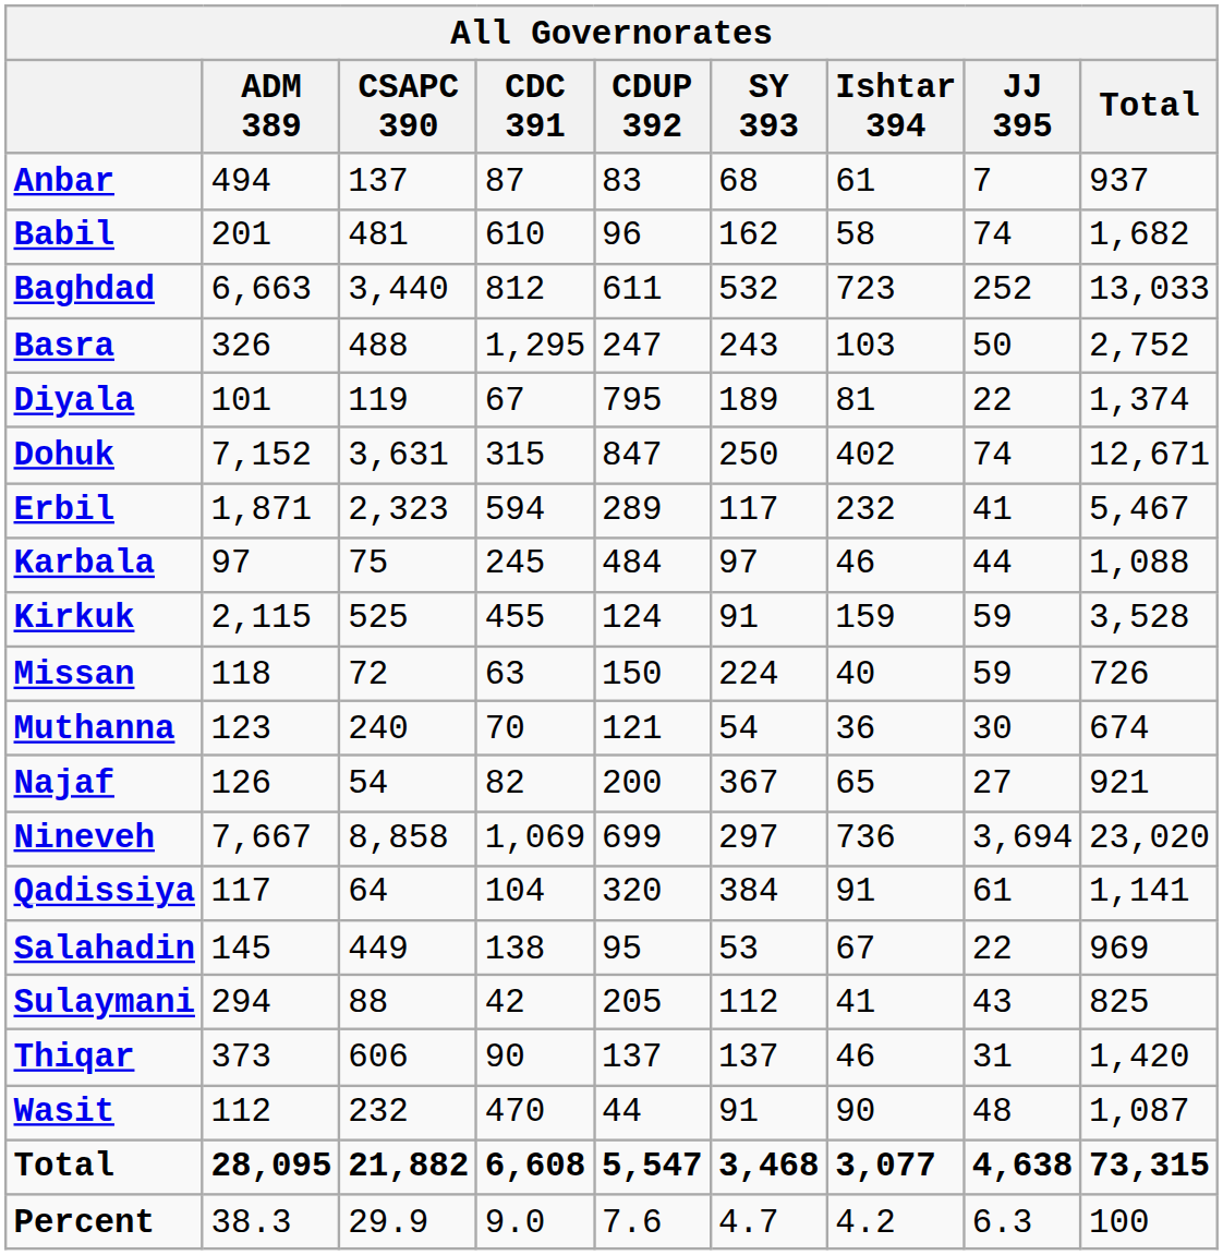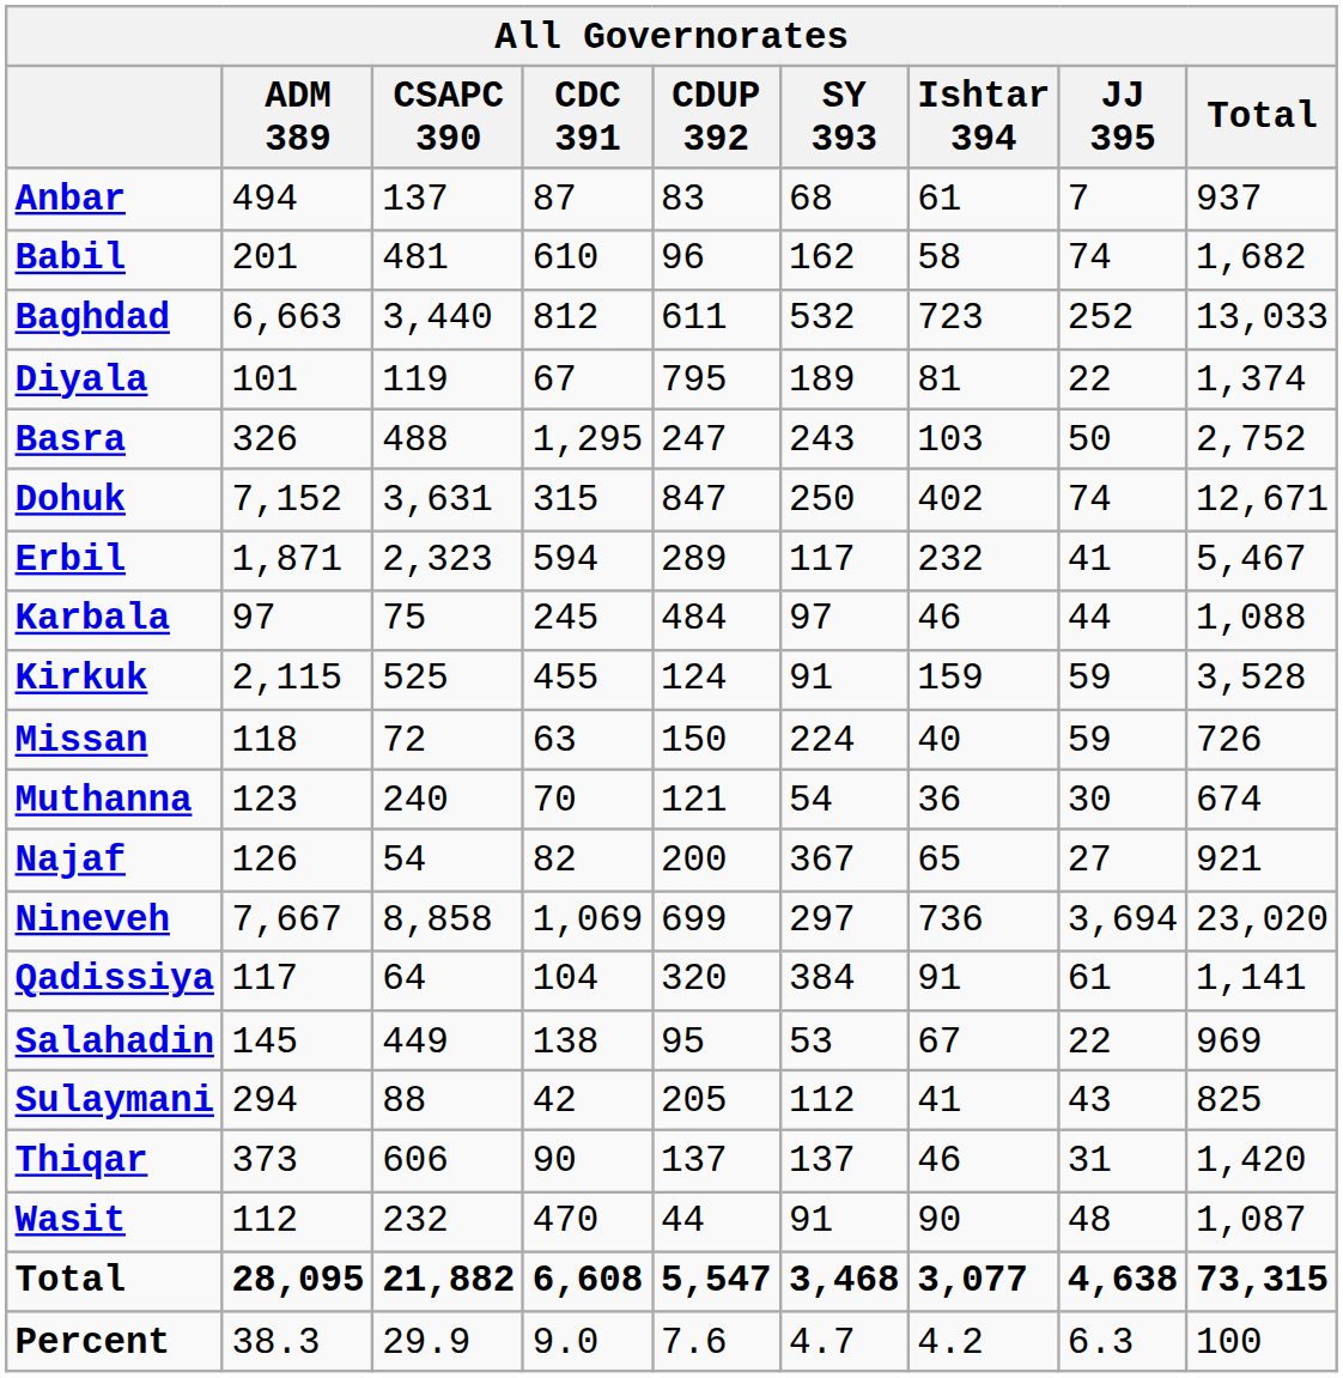rows swapped: Basra <-> Diyala
